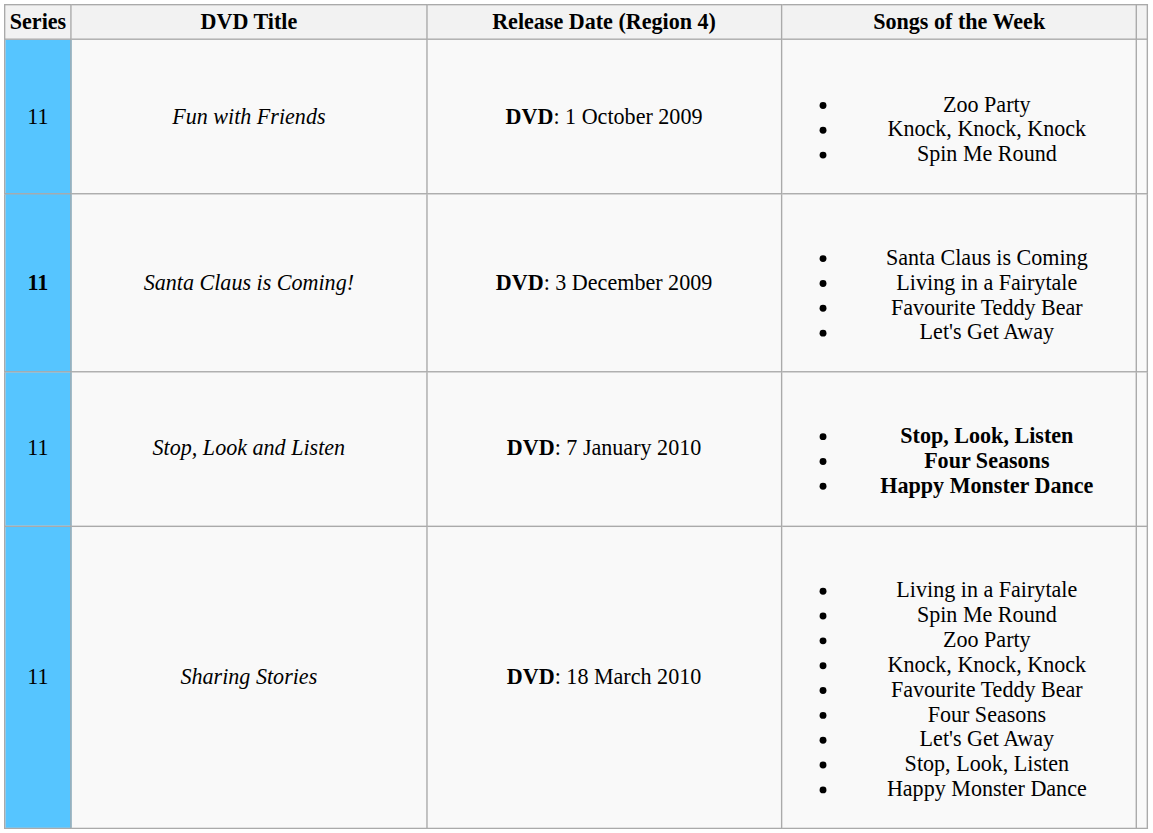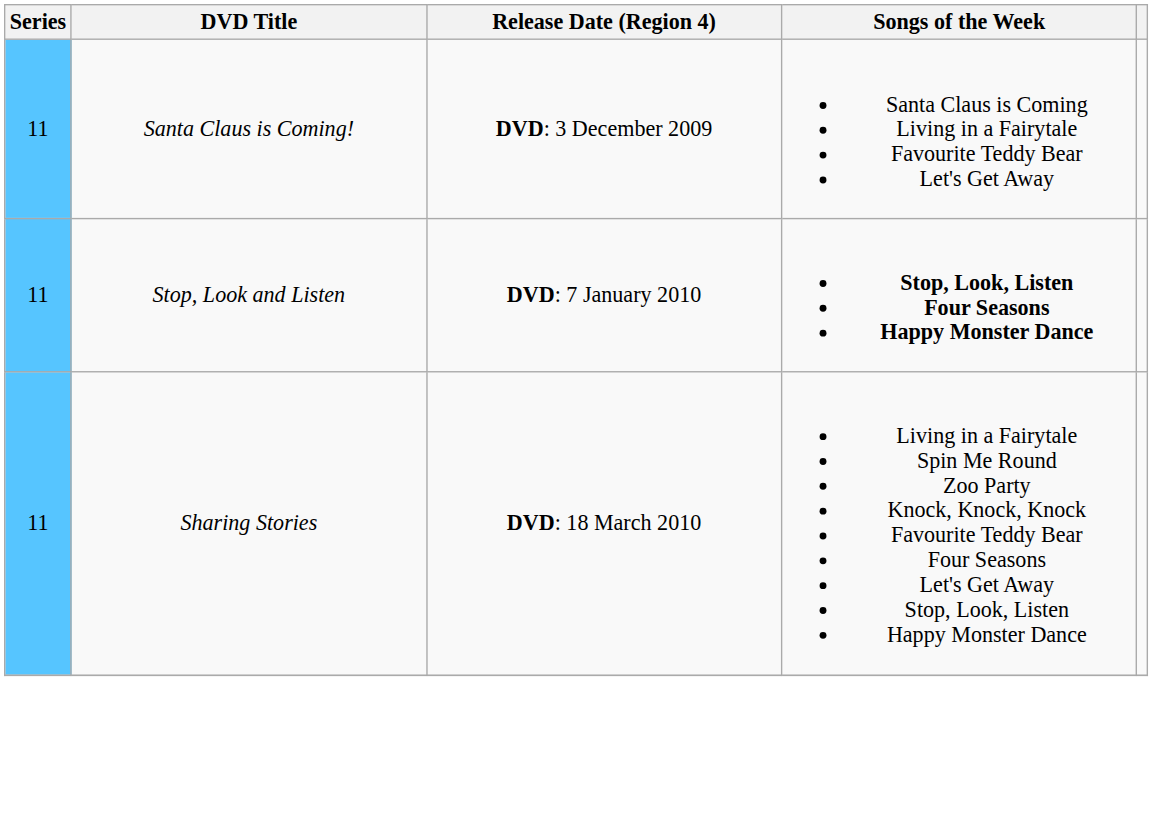- row: 11 | Fun with Friends | DVD: 1 October 2009 | Zoo Party Knock, Knock, Knock Spin Me Round
Santa Claus is Coming! | Series: bold -> normal
